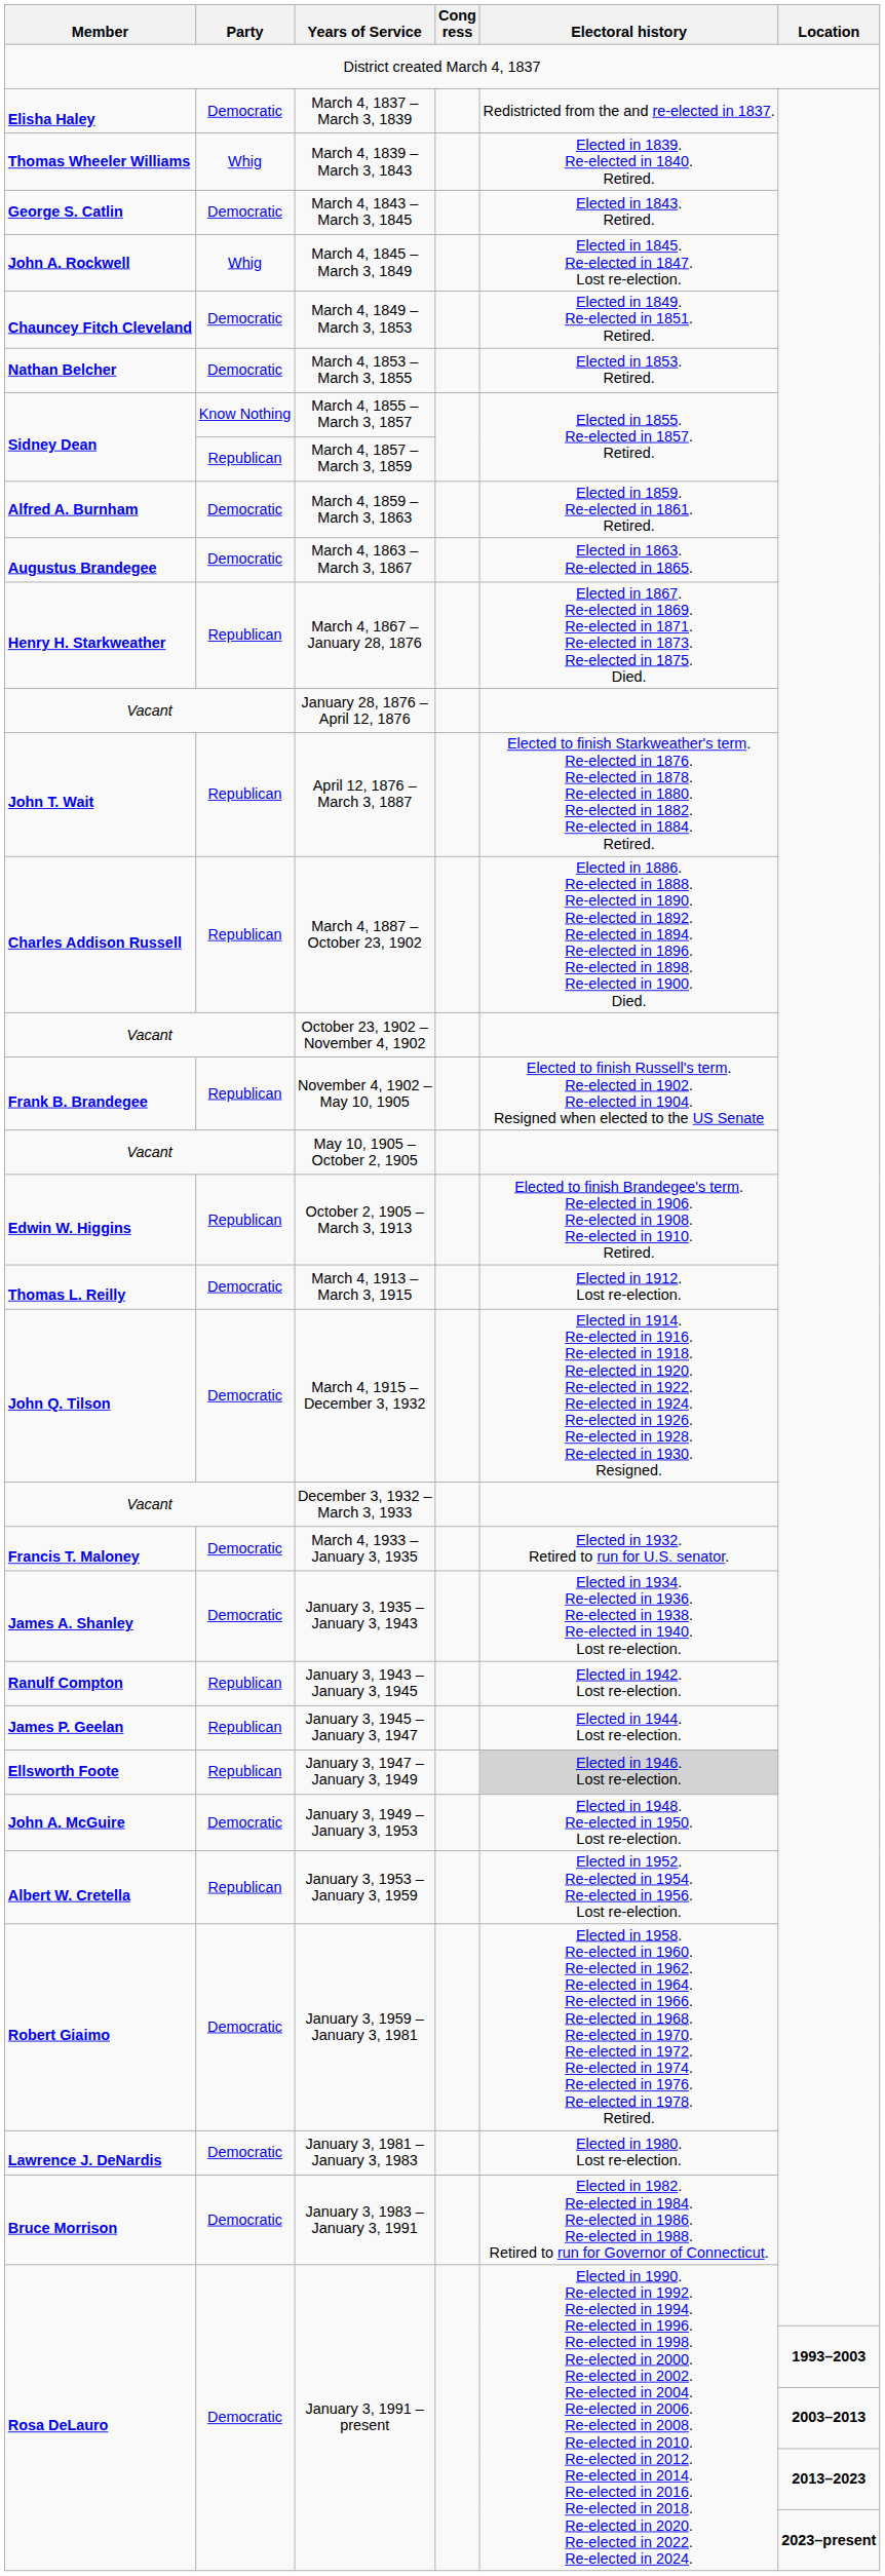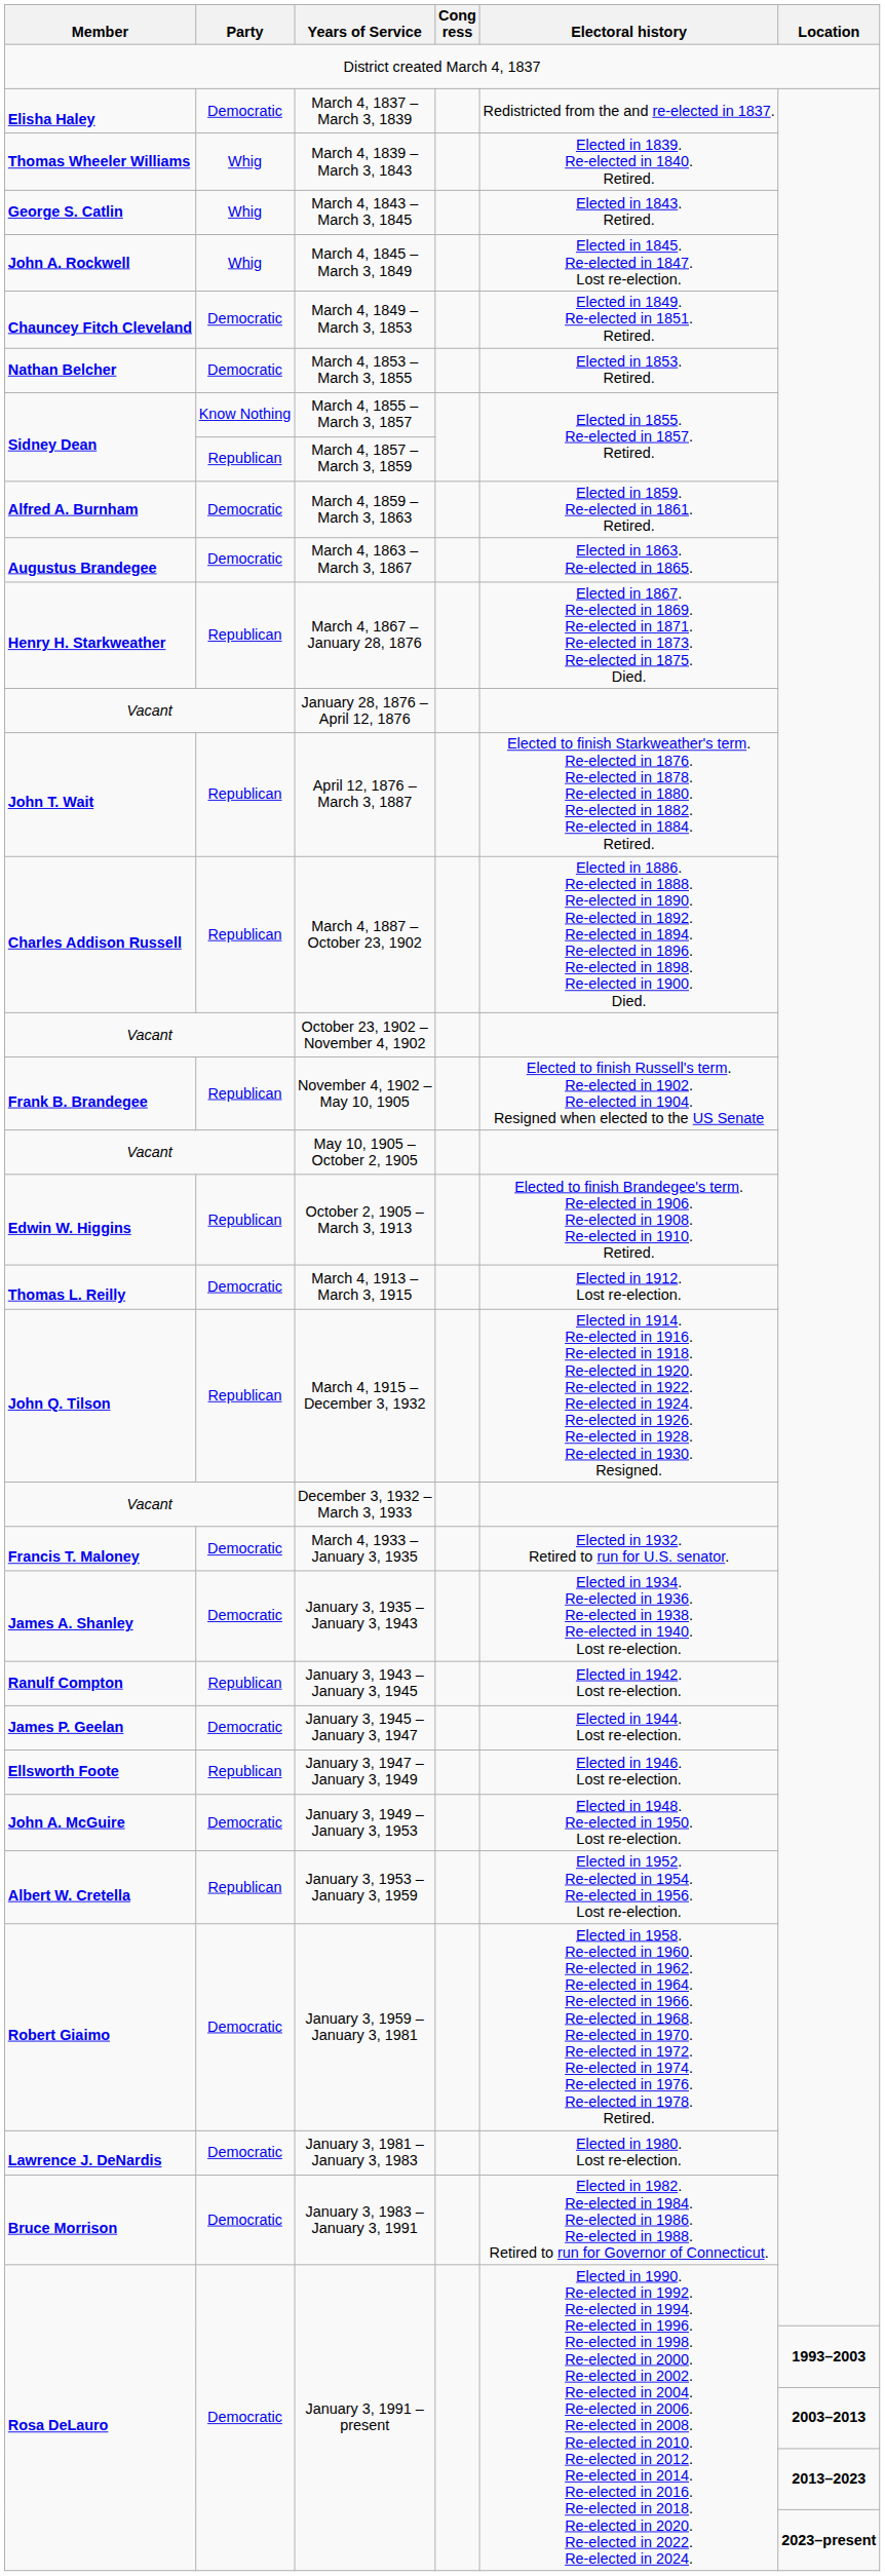March 4, 1843 – March 3, 1845 | Party: Democratic -> Whig
March 4, 1915 – December 3, 1932 | Party: Democratic -> Republican
January 3, 1945 – January 3, 1947 | Party: Republican -> Democratic
January 3, 1947 – January 3, 1949 | Electoral history: lightgrey background -> no background
